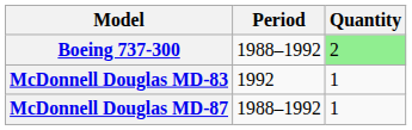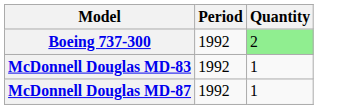Boeing 737-300 | Period: 1988–1992 -> 1992
McDonnell Douglas MD-87 | Period: 1988–1992 -> 1992
